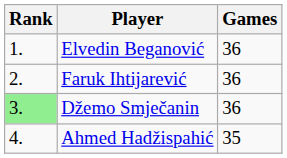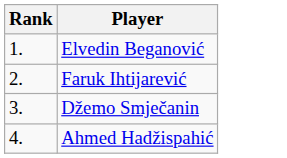- column: Games | 36 | 36 | 36 | 35
Džemo Smječanin | Rank: lightgreen background -> no background
